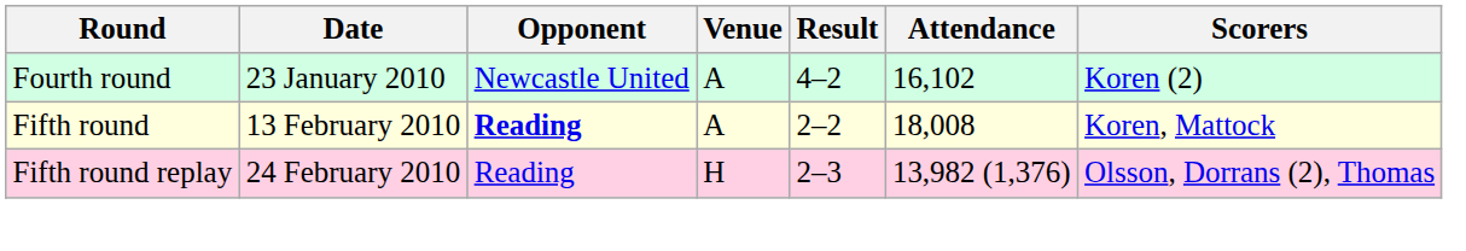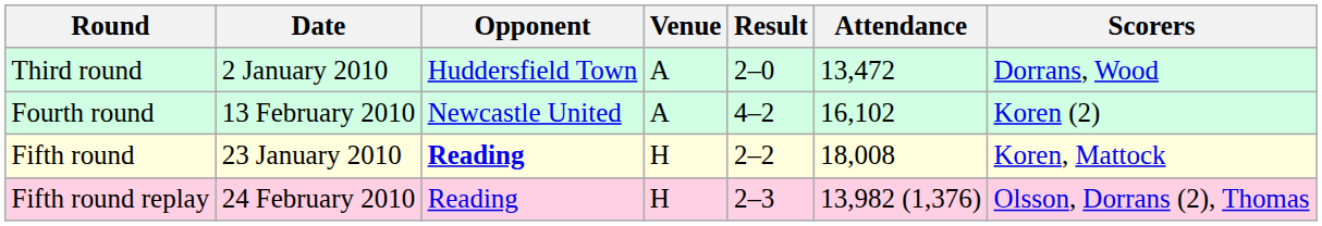+ row: Third round | 2 January 2010 | Huddersfield Town | A | 2–0 | 13,472 | Dorrans, Wood
Fourth round | Date: 23 January 2010 -> 13 February 2010
Fifth round | Date: 13 February 2010 -> 23 January 2010
Fifth round | Venue: A -> H
